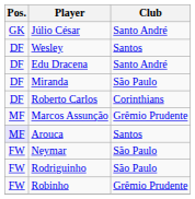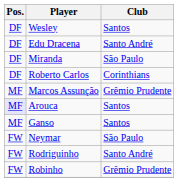- row: GK | Júlio César | Santo André
+ row: MF | Ganso | Santos
Rodriguinho | Club: São Paulo -> Santo André
